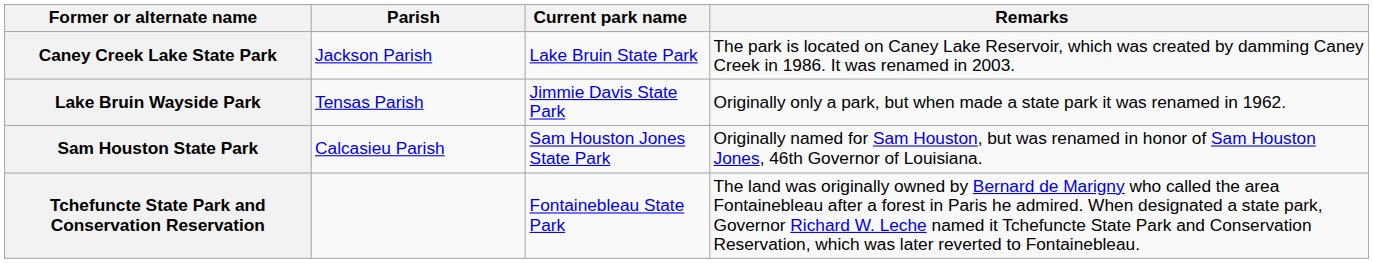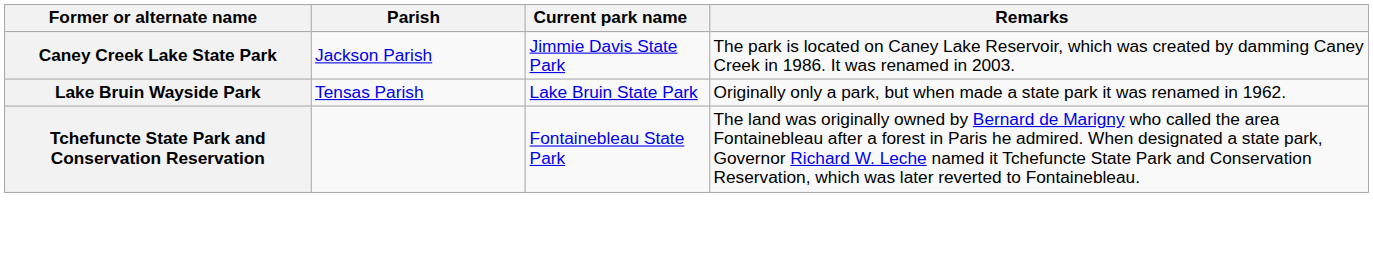Caney Creek Lake State Park | Current park name: Lake Bruin State Park -> Jimmie Davis State Park
Lake Bruin Wayside Park | Current park name: Jimmie Davis State Park -> Lake Bruin State Park
- row: Sam Houston State Park | Calcasieu Parish | Sam Houston Jones State Park | Originally named for Sam Houston, but was renamed in honor of Sam Houston Jones, 46th Governor of Louisiana.
